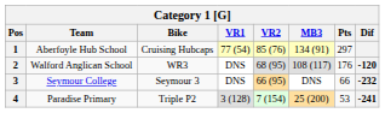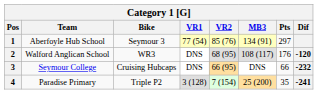1 | Bike: Cruising Hubcaps -> Seymour 3
3 | Bike: Seymour 3 -> Cruising Hubcaps
4 | Pts: 53 -> 35
